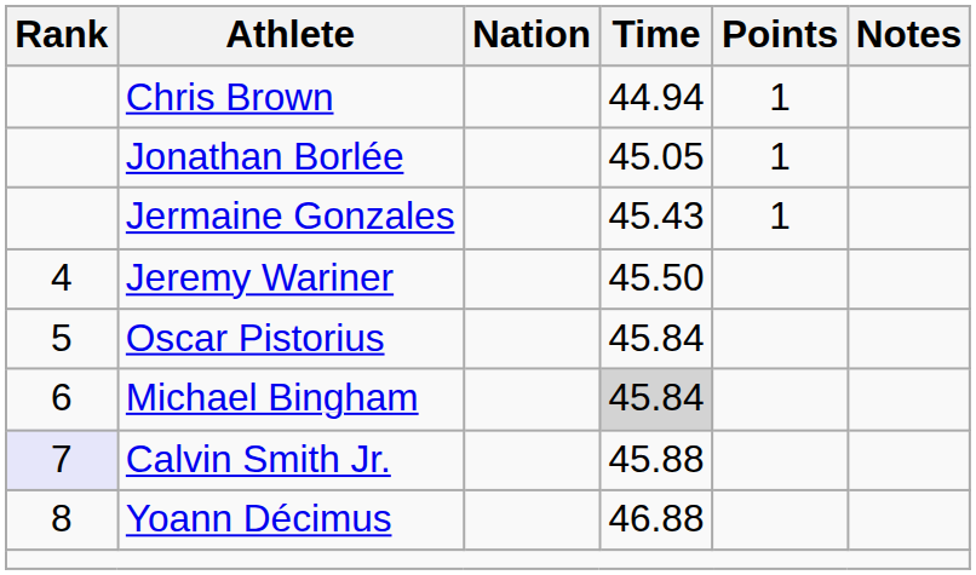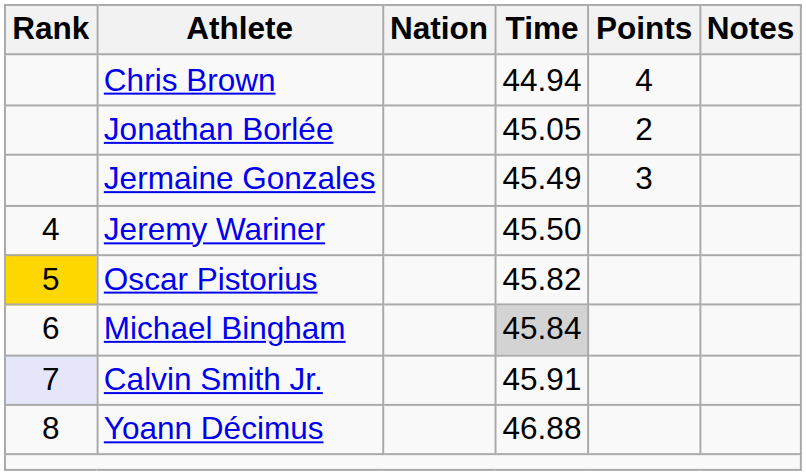Chris Brown | Points: 1 -> 4
Jonathan Borlée | Points: 1 -> 2
Jermaine Gonzales | Time: 45.43 -> 45.49
Jermaine Gonzales | Points: 1 -> 3
Oscar Pistorius | Rank: no background -> gold background
Oscar Pistorius | Time: 45.84 -> 45.82
Calvin Smith Jr. | Time: 45.88 -> 45.91
